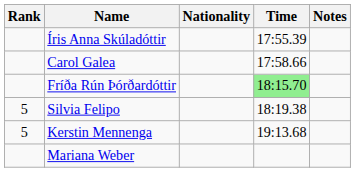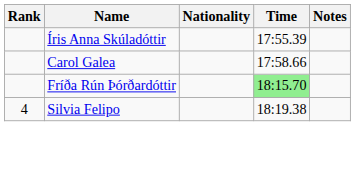Silvia Felipo | Rank: 5 -> 4
- row: 5 | Kerstin Mennenga | 19:13.68
- row: Mariana Weber
